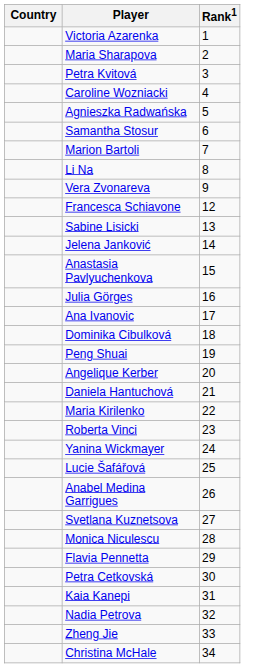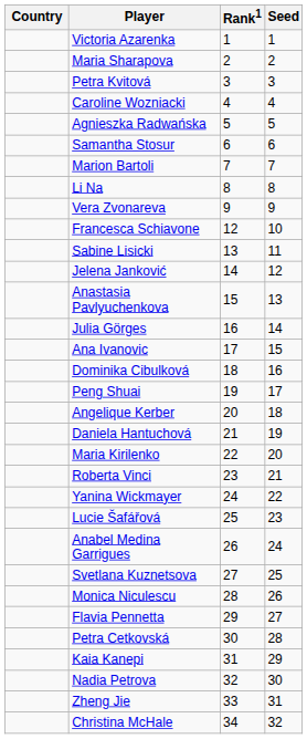+ column: Seed | 1 | 2 | 3 | 4 | 5 | 6 | 7 | 8 | 9 | 10 | 11 | 12 | 13 | 14 | 15 | 16 | 17 | 18 | 19 | 20 | 21 | 22 | 23 | 24 | 25 | 26 | 27 | 28 | 29 | 30 | 31 | 32
